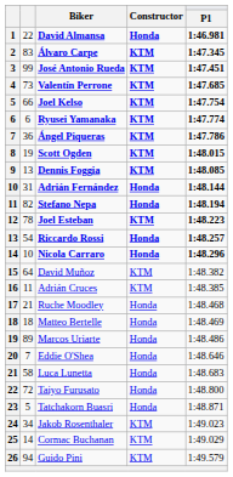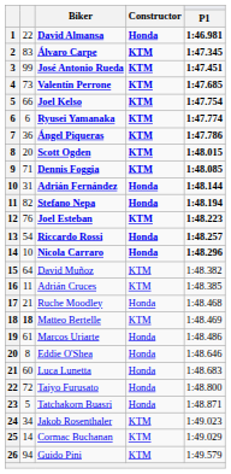Scott Ogden | column 2: 19 -> 20
Dennis Foggia | column 2: 13 -> 71
Joel Esteban | column 2: 78 -> 76
Matteo Bertelle | column 2: normal -> bold
Matteo Bertelle | Constructor: Honda -> KTM
Marcos Uriarte | column 2: 89 -> 61
Eddie O'Shea | column 2: 7 -> 8
Luca Lunetta | column 2: 58 -> 60
